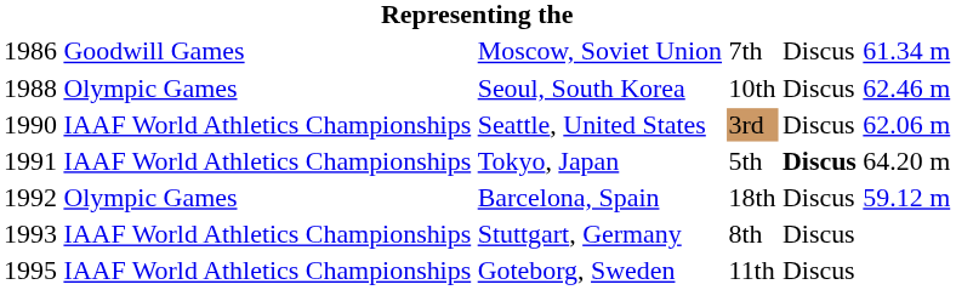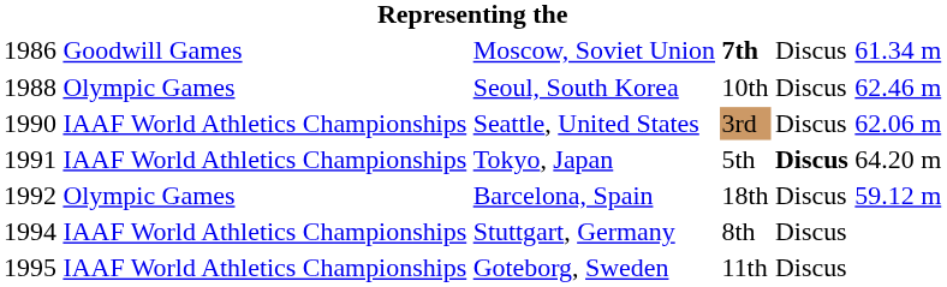Moscow, Soviet Union | column 4: normal -> bold
Stuttgart, Germany | column 1: 1993 -> 1994
